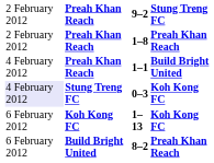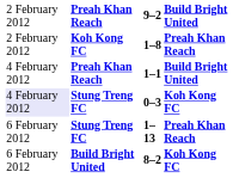9–2 | column 4: Stung Treng FC -> Build Bright United
1–8 | column 2: Preah Khan Reach -> Koh Kong FC
1–13 | column 2: Koh Kong FC -> Stung Treng FC
1–13 | column 4: Koh Kong FC -> Preah Khan Reach
8–2 | column 4: Preah Khan Reach -> Koh Kong FC
